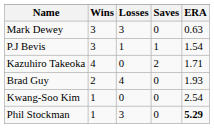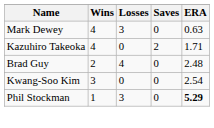Mark Dewey | Wins: 3 -> 4
- row: P.J Bevis | 3 | 1 | 1 | 1.54
Brad Guy | ERA: 1.93 -> 2.48
Kwang-Soo Kim | Wins: 1 -> 3
